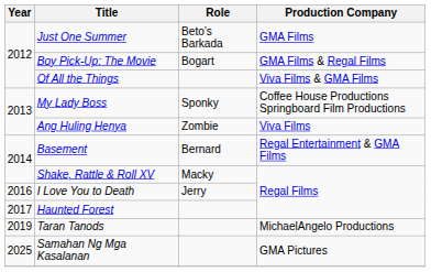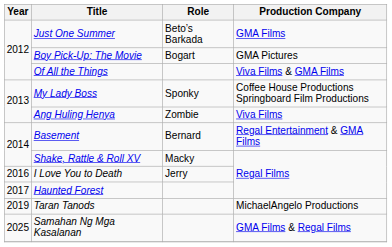Boy Pick-Up: The Movie | Production Company: GMA Films & Regal Films -> GMA Pictures
Samahan Ng Mga Kasalanan | Production Company: GMA Pictures -> GMA Films & Regal Films
